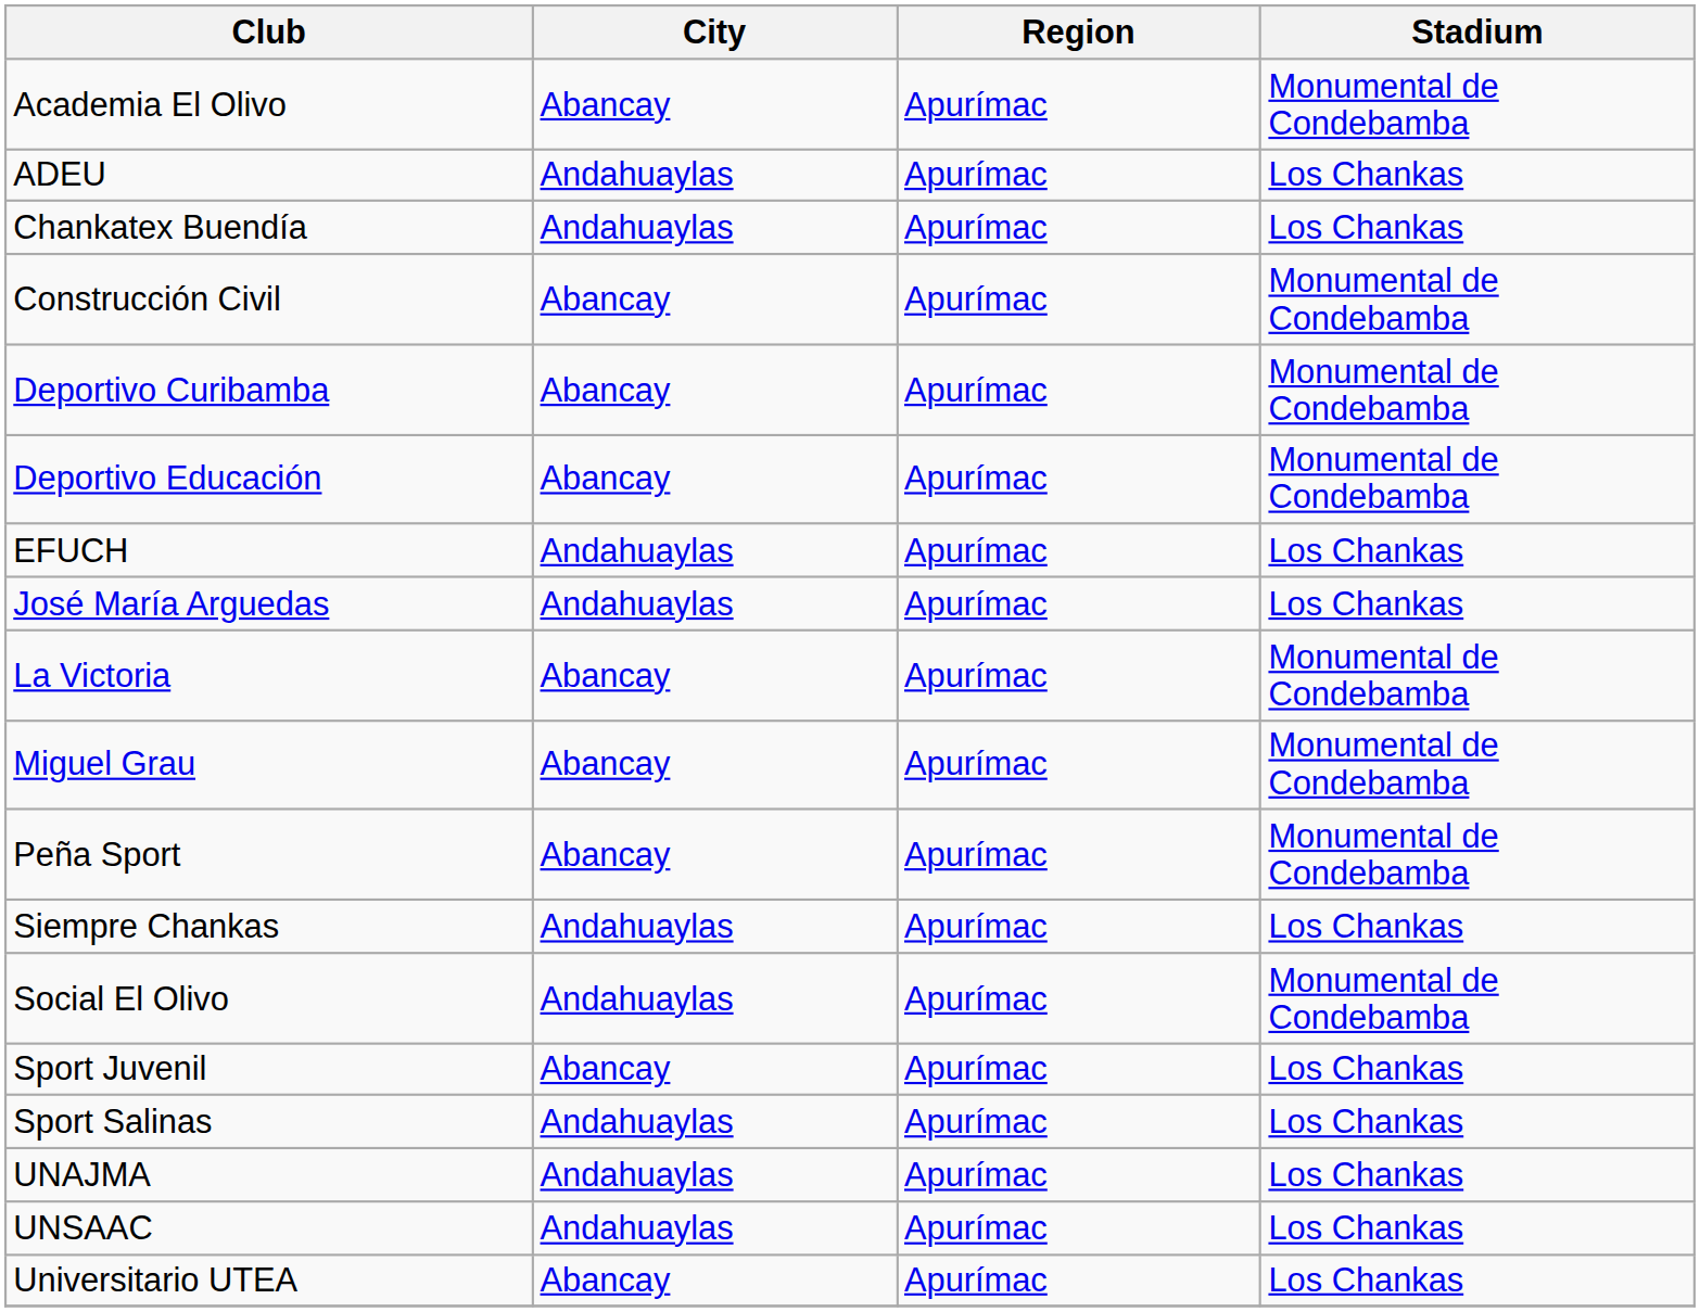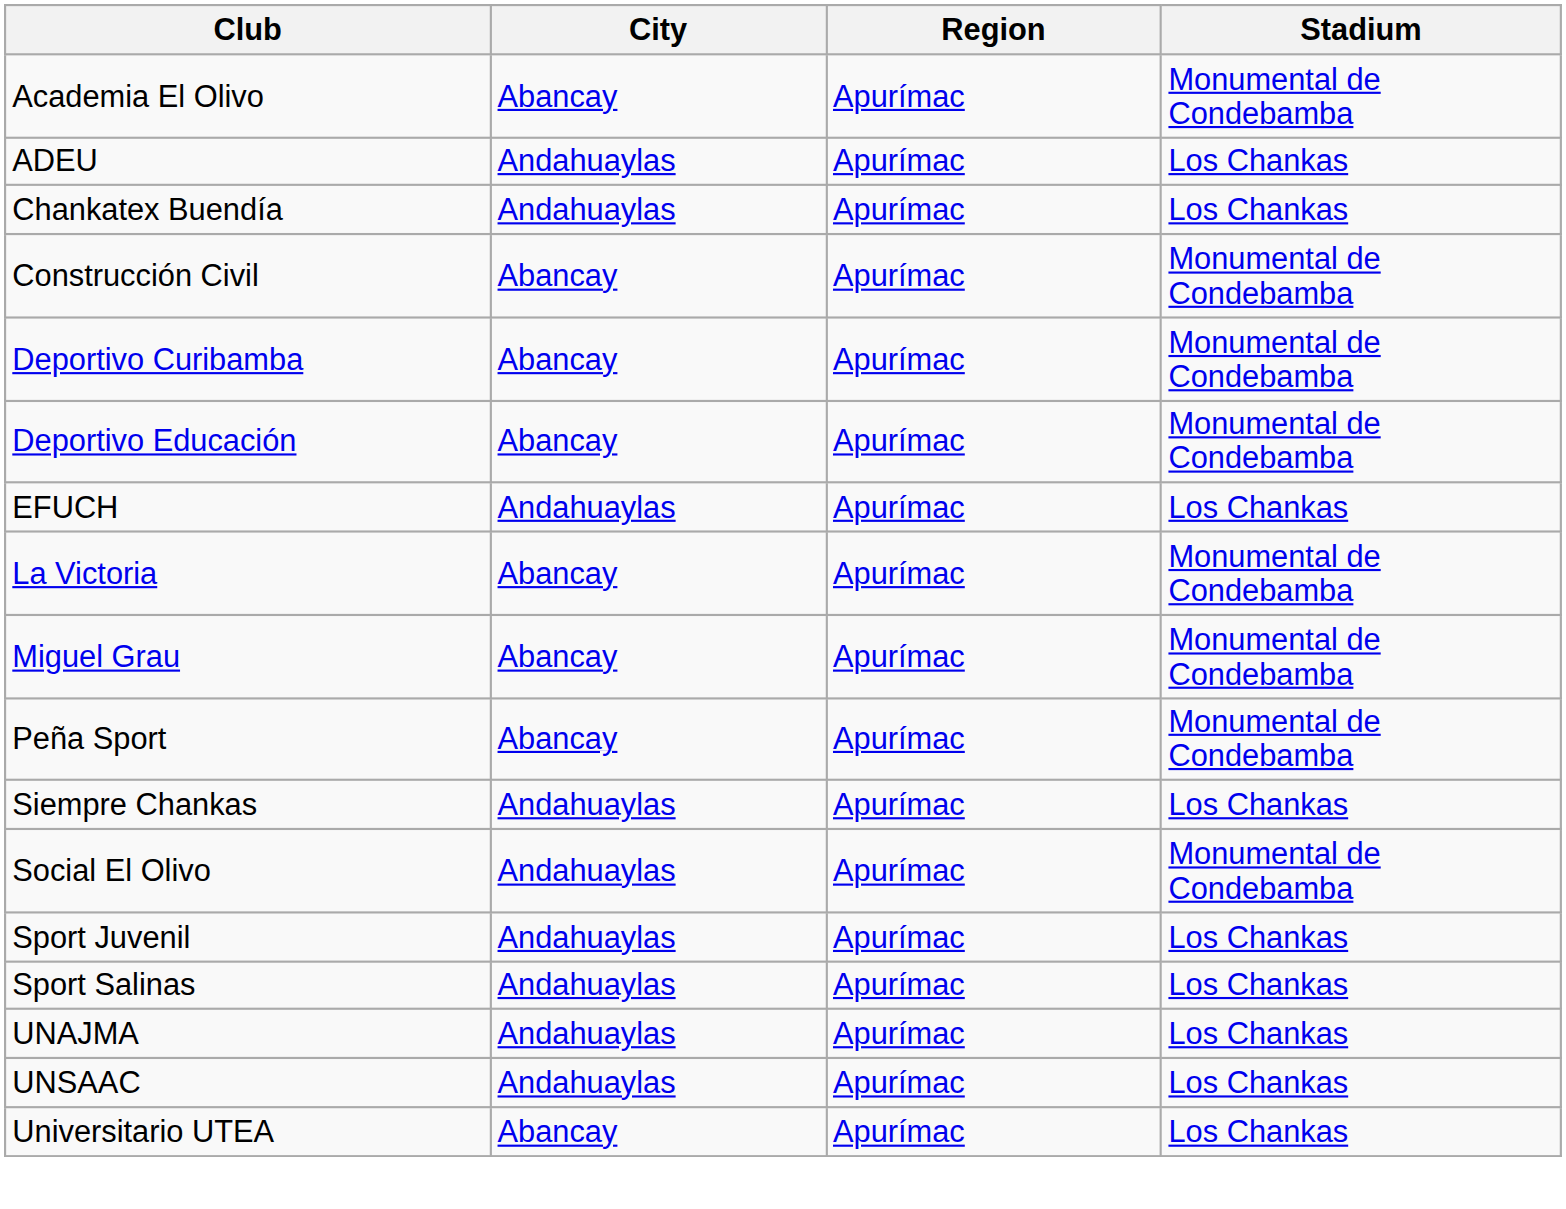- row: José María Arguedas | Andahuaylas | Apurímac | Los Chankas
Sport Juvenil | City: Abancay -> Andahuaylas
